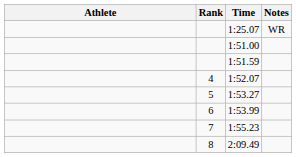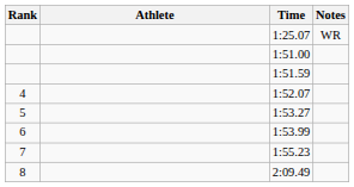columns swapped: Rank <-> Athlete
